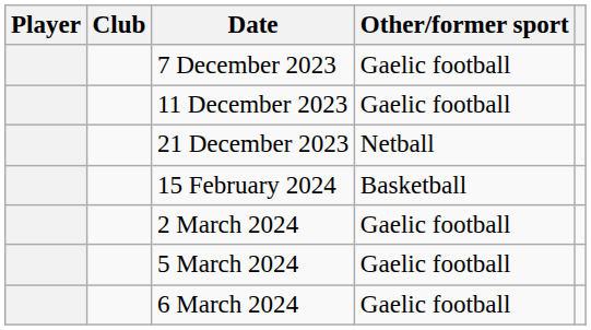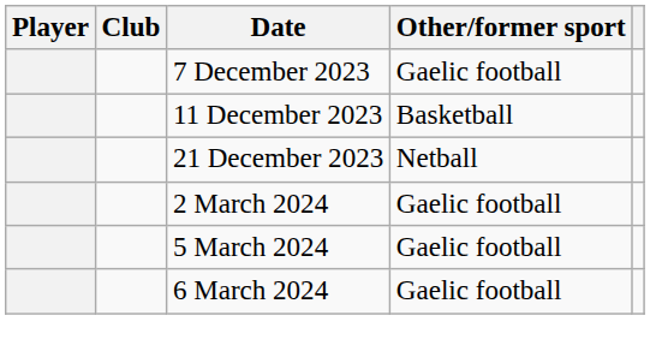11 December 2023 | Other/former sport: Gaelic football -> Basketball
- row: 15 February 2024 | Basketball
